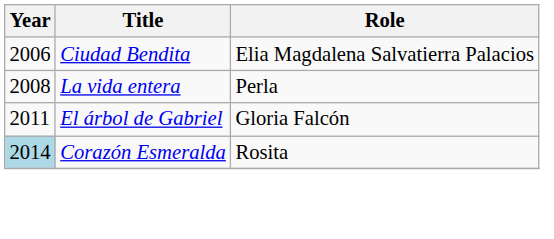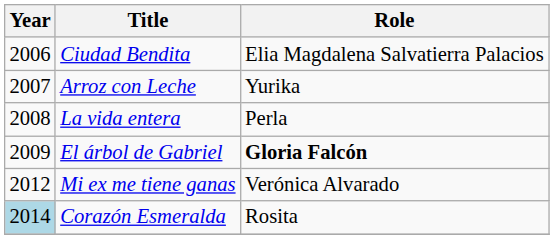+ row: 2007 | Arroz con Leche | Yurika
El árbol de Gabriel | Year: 2011 -> 2009
El árbol de Gabriel | Role: normal -> bold
+ row: 2012 | Mi ex me tiene ganas | Verónica Alvarado
